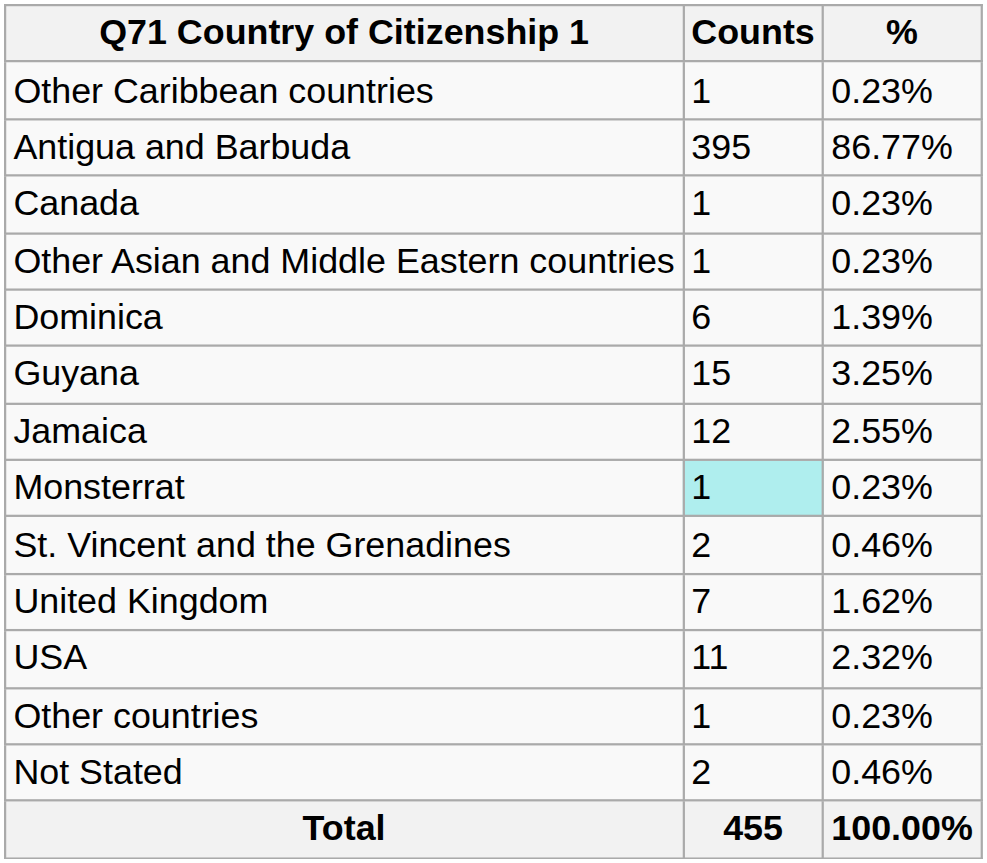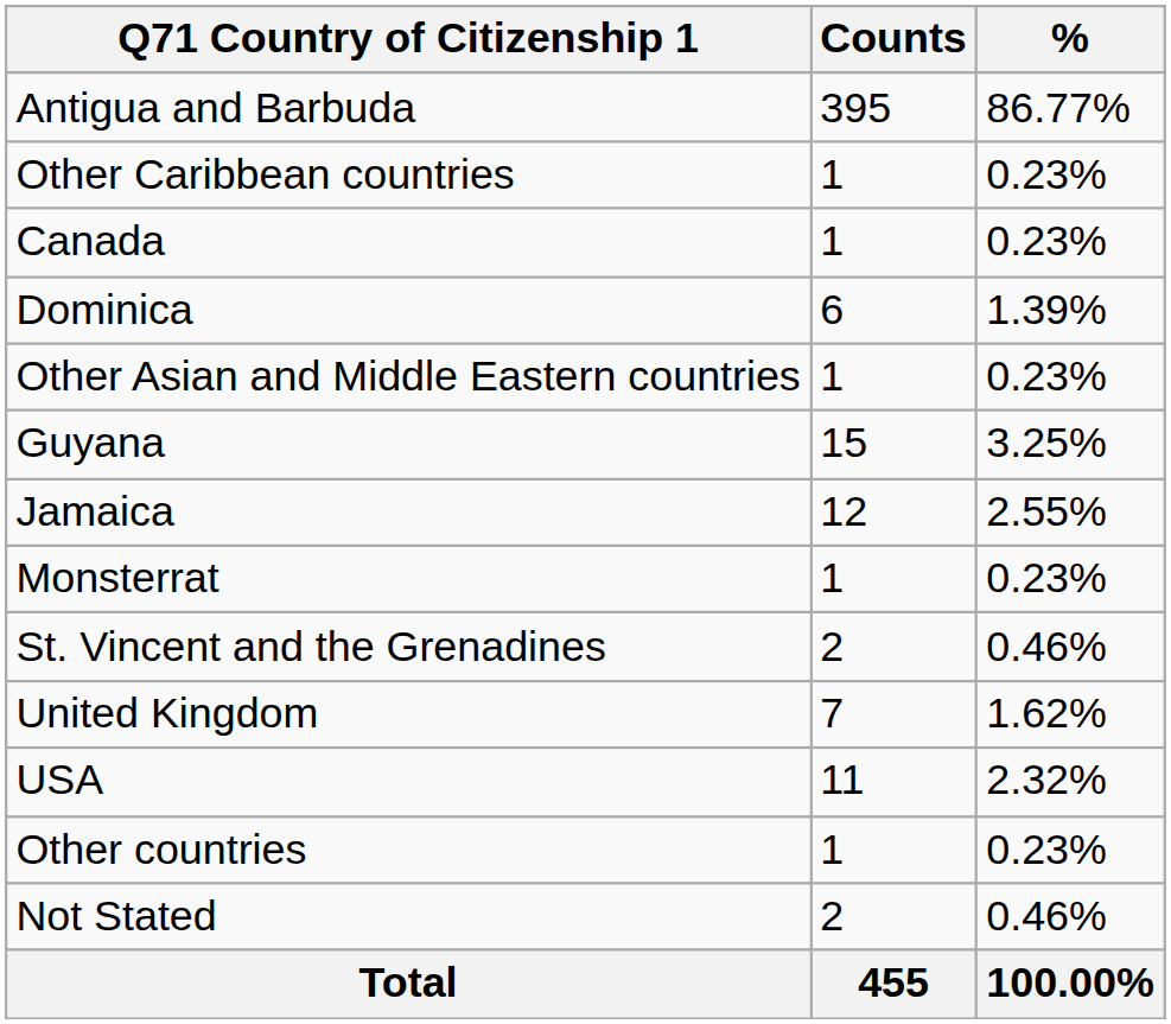rows swapped: Antigua and Barbuda <-> Other Caribbean countries
rows swapped: Other Asian and Middle Eastern countries <-> Dominica
Monsterrat | Counts: paleturquoise background -> no background
